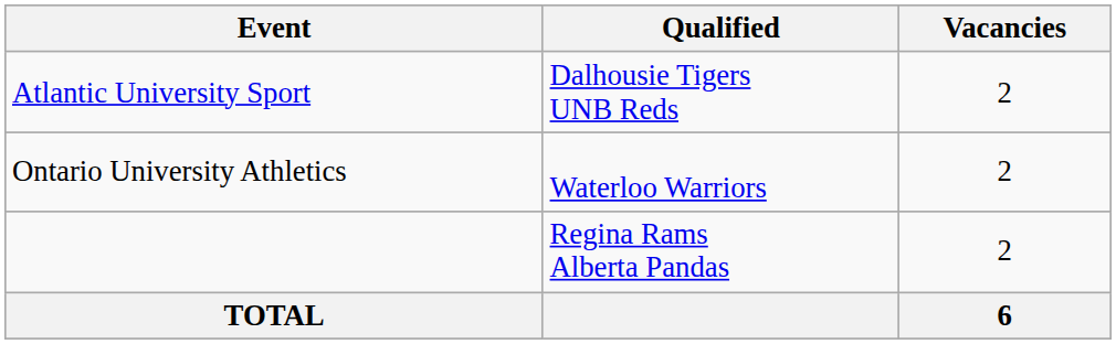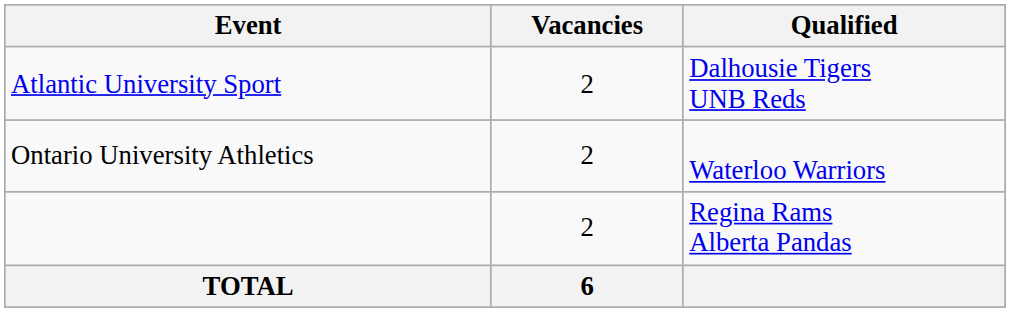columns swapped: Vacancies <-> Qualified
